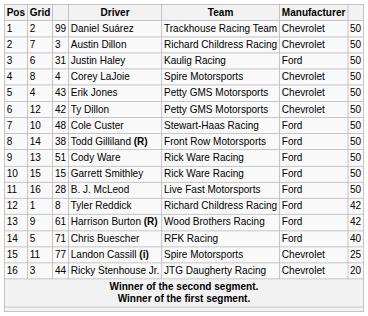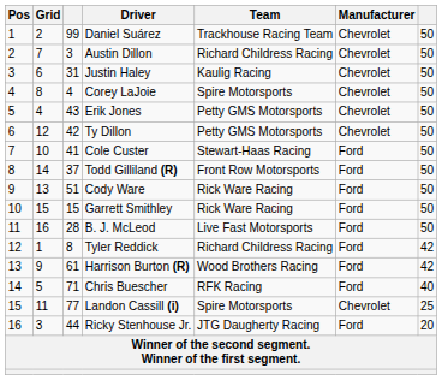Justin Haley | Manufacturer: Ford -> Chevrolet
Cole Custer | column 3: 48 -> 41
Todd Gilliland (R) | column 3: 38 -> 37
Ricky Stenhouse Jr. | Manufacturer: Chevrolet -> Ford
